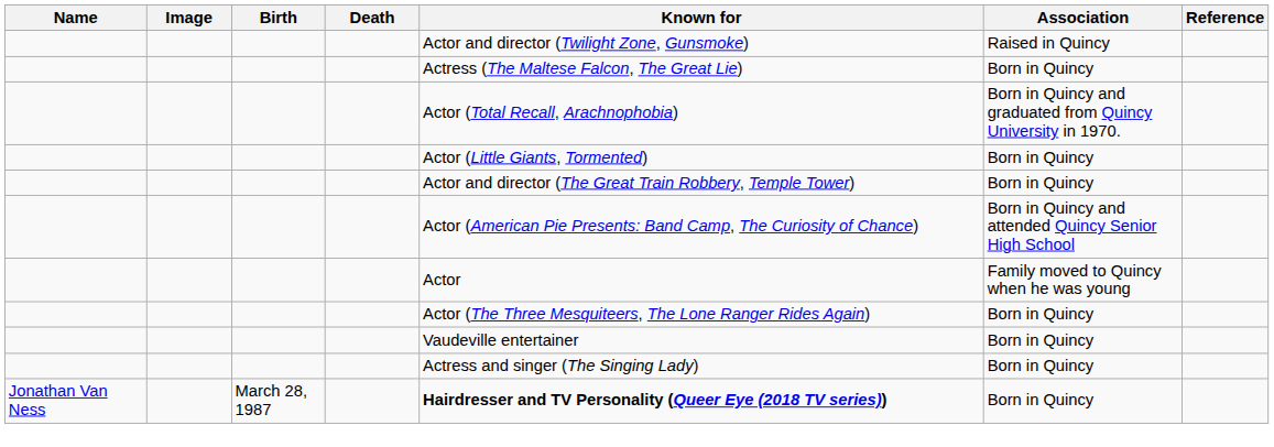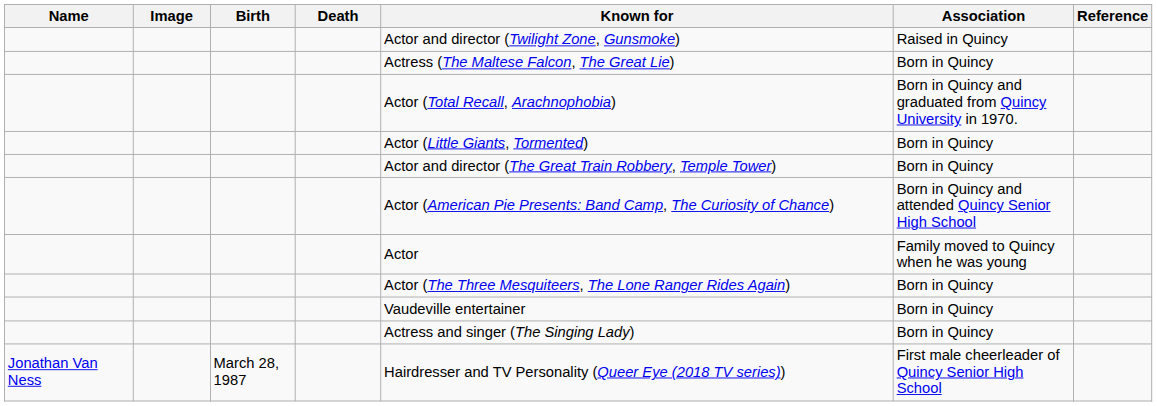Jonathan Van Ness | Known for: bold -> normal
Jonathan Van Ness | Association: Born in Quincy -> First male cheerleader of Quincy Senior High School
